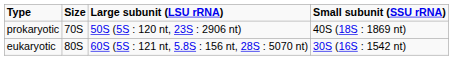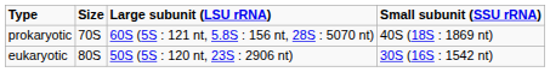prokaryotic | Large subunit (LSU rRNA): 50S (5S : 120 nt, 23S : 2906 nt) -> 60S (5S : 121 nt, 5.8S : 156 nt, 28S : 5070 nt)
eukaryotic | Large subunit (LSU rRNA): 60S (5S : 121 nt, 5.8S : 156 nt, 28S : 5070 nt) -> 50S (5S : 120 nt, 23S : 2906 nt)
